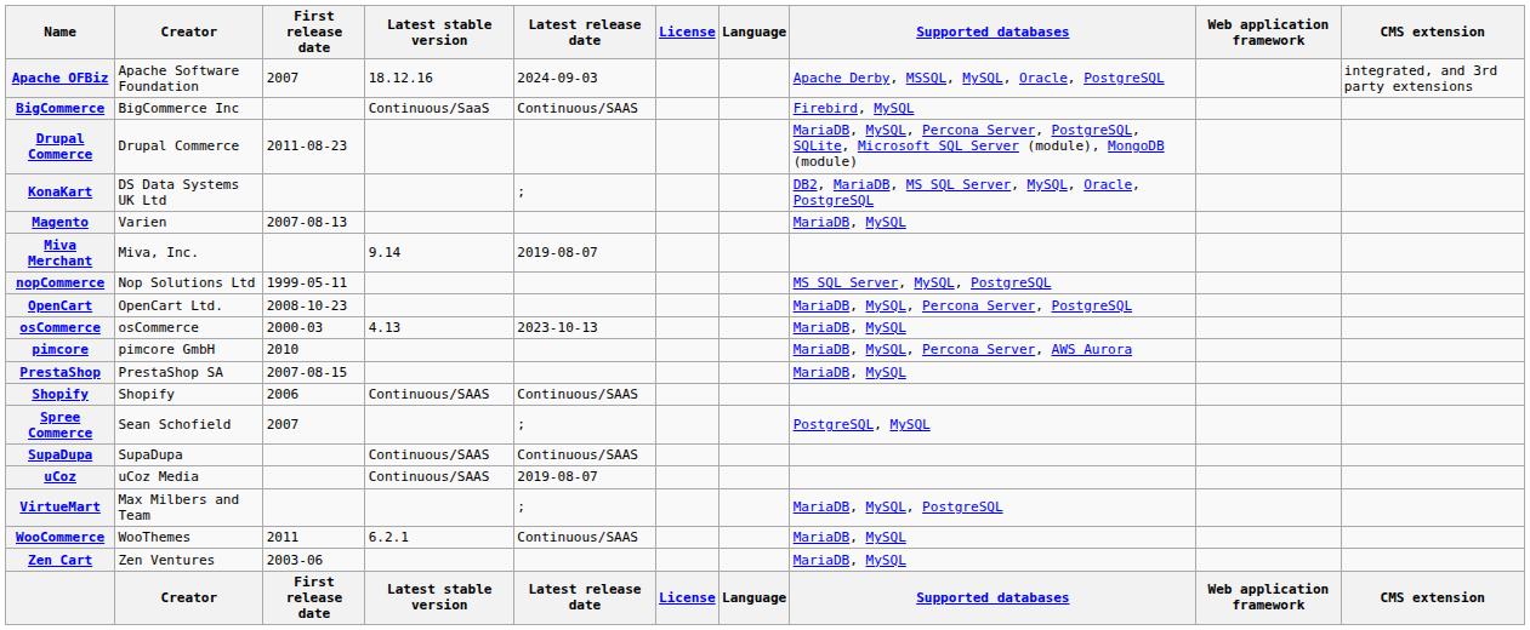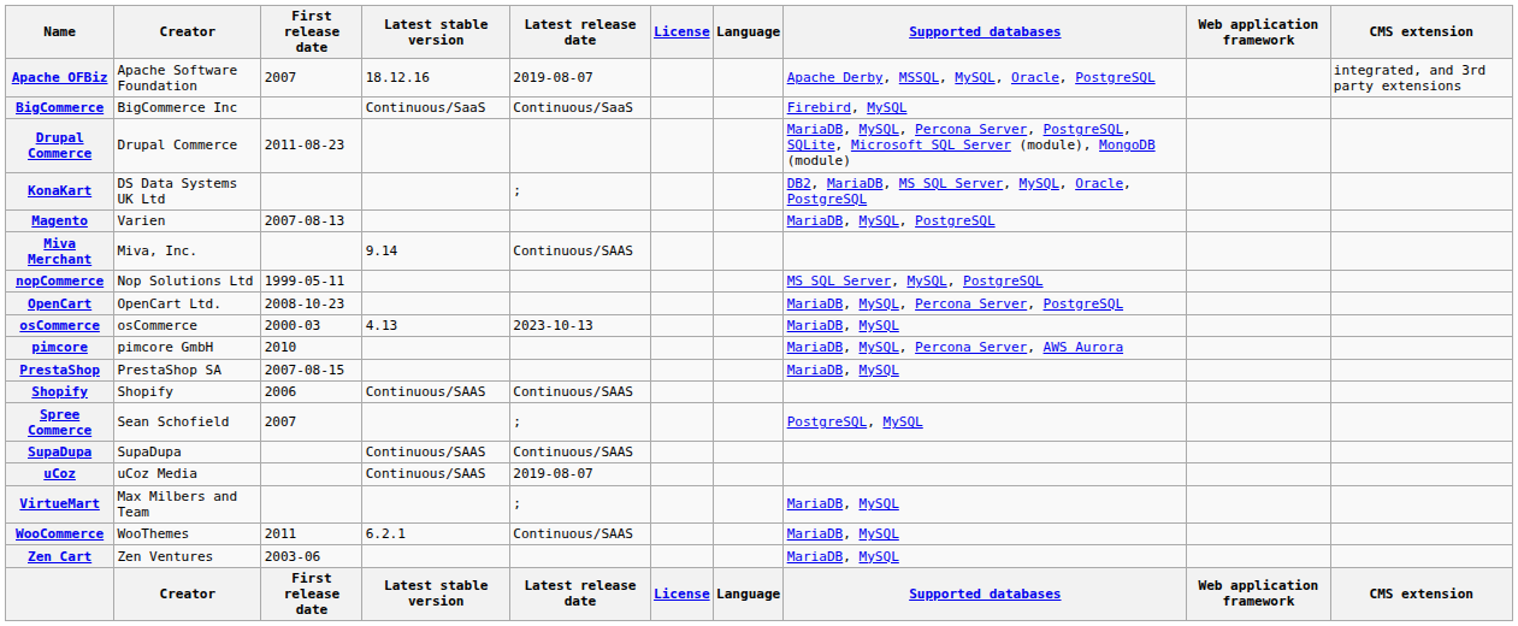Apache OFBiz | Latest release date: 2024-09-03 -> 2019-08-07
BigCommerce | Latest release date: Continuous/SAAS -> Continuous/SaaS
Magento | Supported databases: MariaDB, MySQL -> MariaDB, MySQL, PostgreSQL
Miva Merchant | Latest release date: 2019-08-07 -> Continuous/SAAS
VirtueMart | Supported databases: MariaDB, MySQL, PostgreSQL -> MariaDB, MySQL
